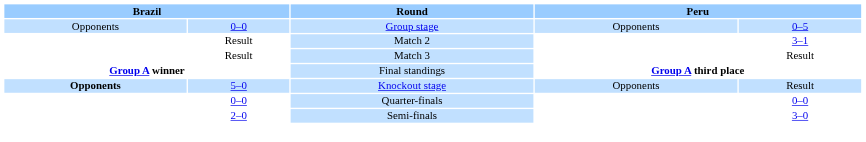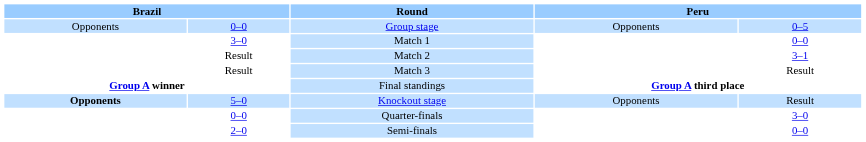+ row: 3–0 | Match 1 | 0–0
Quarter-finals | column 5: 0–0 -> 3–0
Semi-finals | column 5: 3–0 -> 0–0
